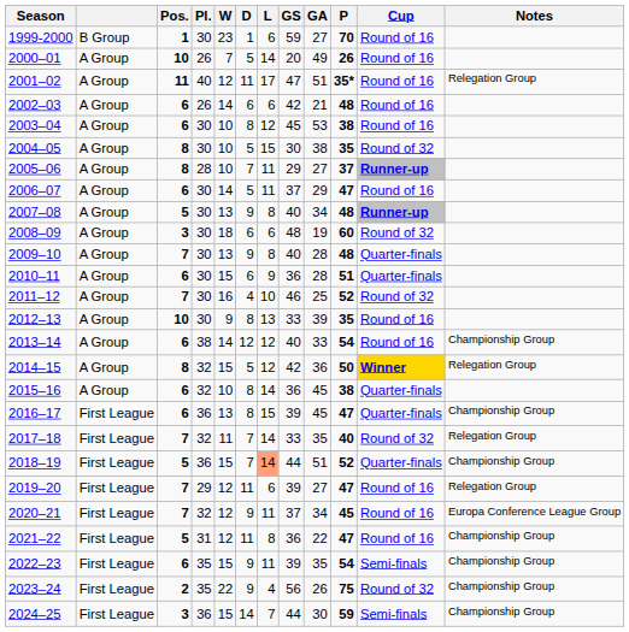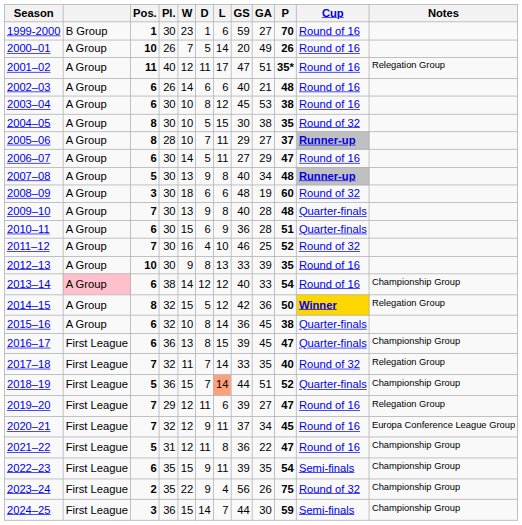2002–03 | GS: 42 -> 40
2006–07 | GS: 37 -> 27
2013–14 | column 2: no background -> pink background
